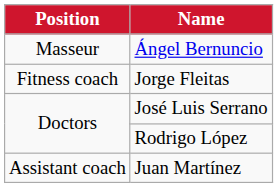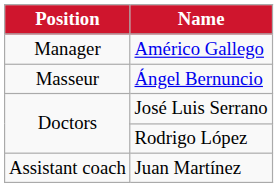+ row: Manager | Américo Gallego
- row: Fitness coach | Jorge Fleitas
